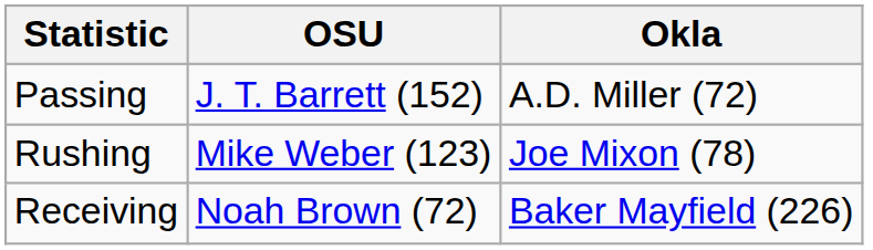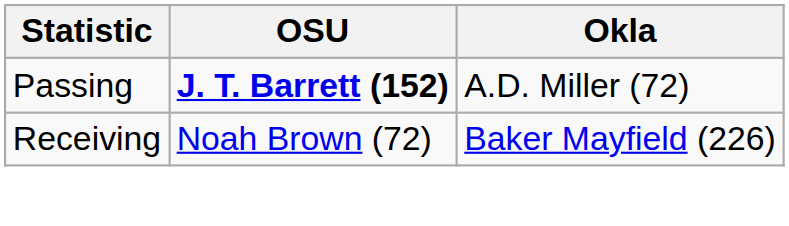Passing | OSU: normal -> bold
- row: Rushing | Mike Weber (123) | Joe Mixon (78)
